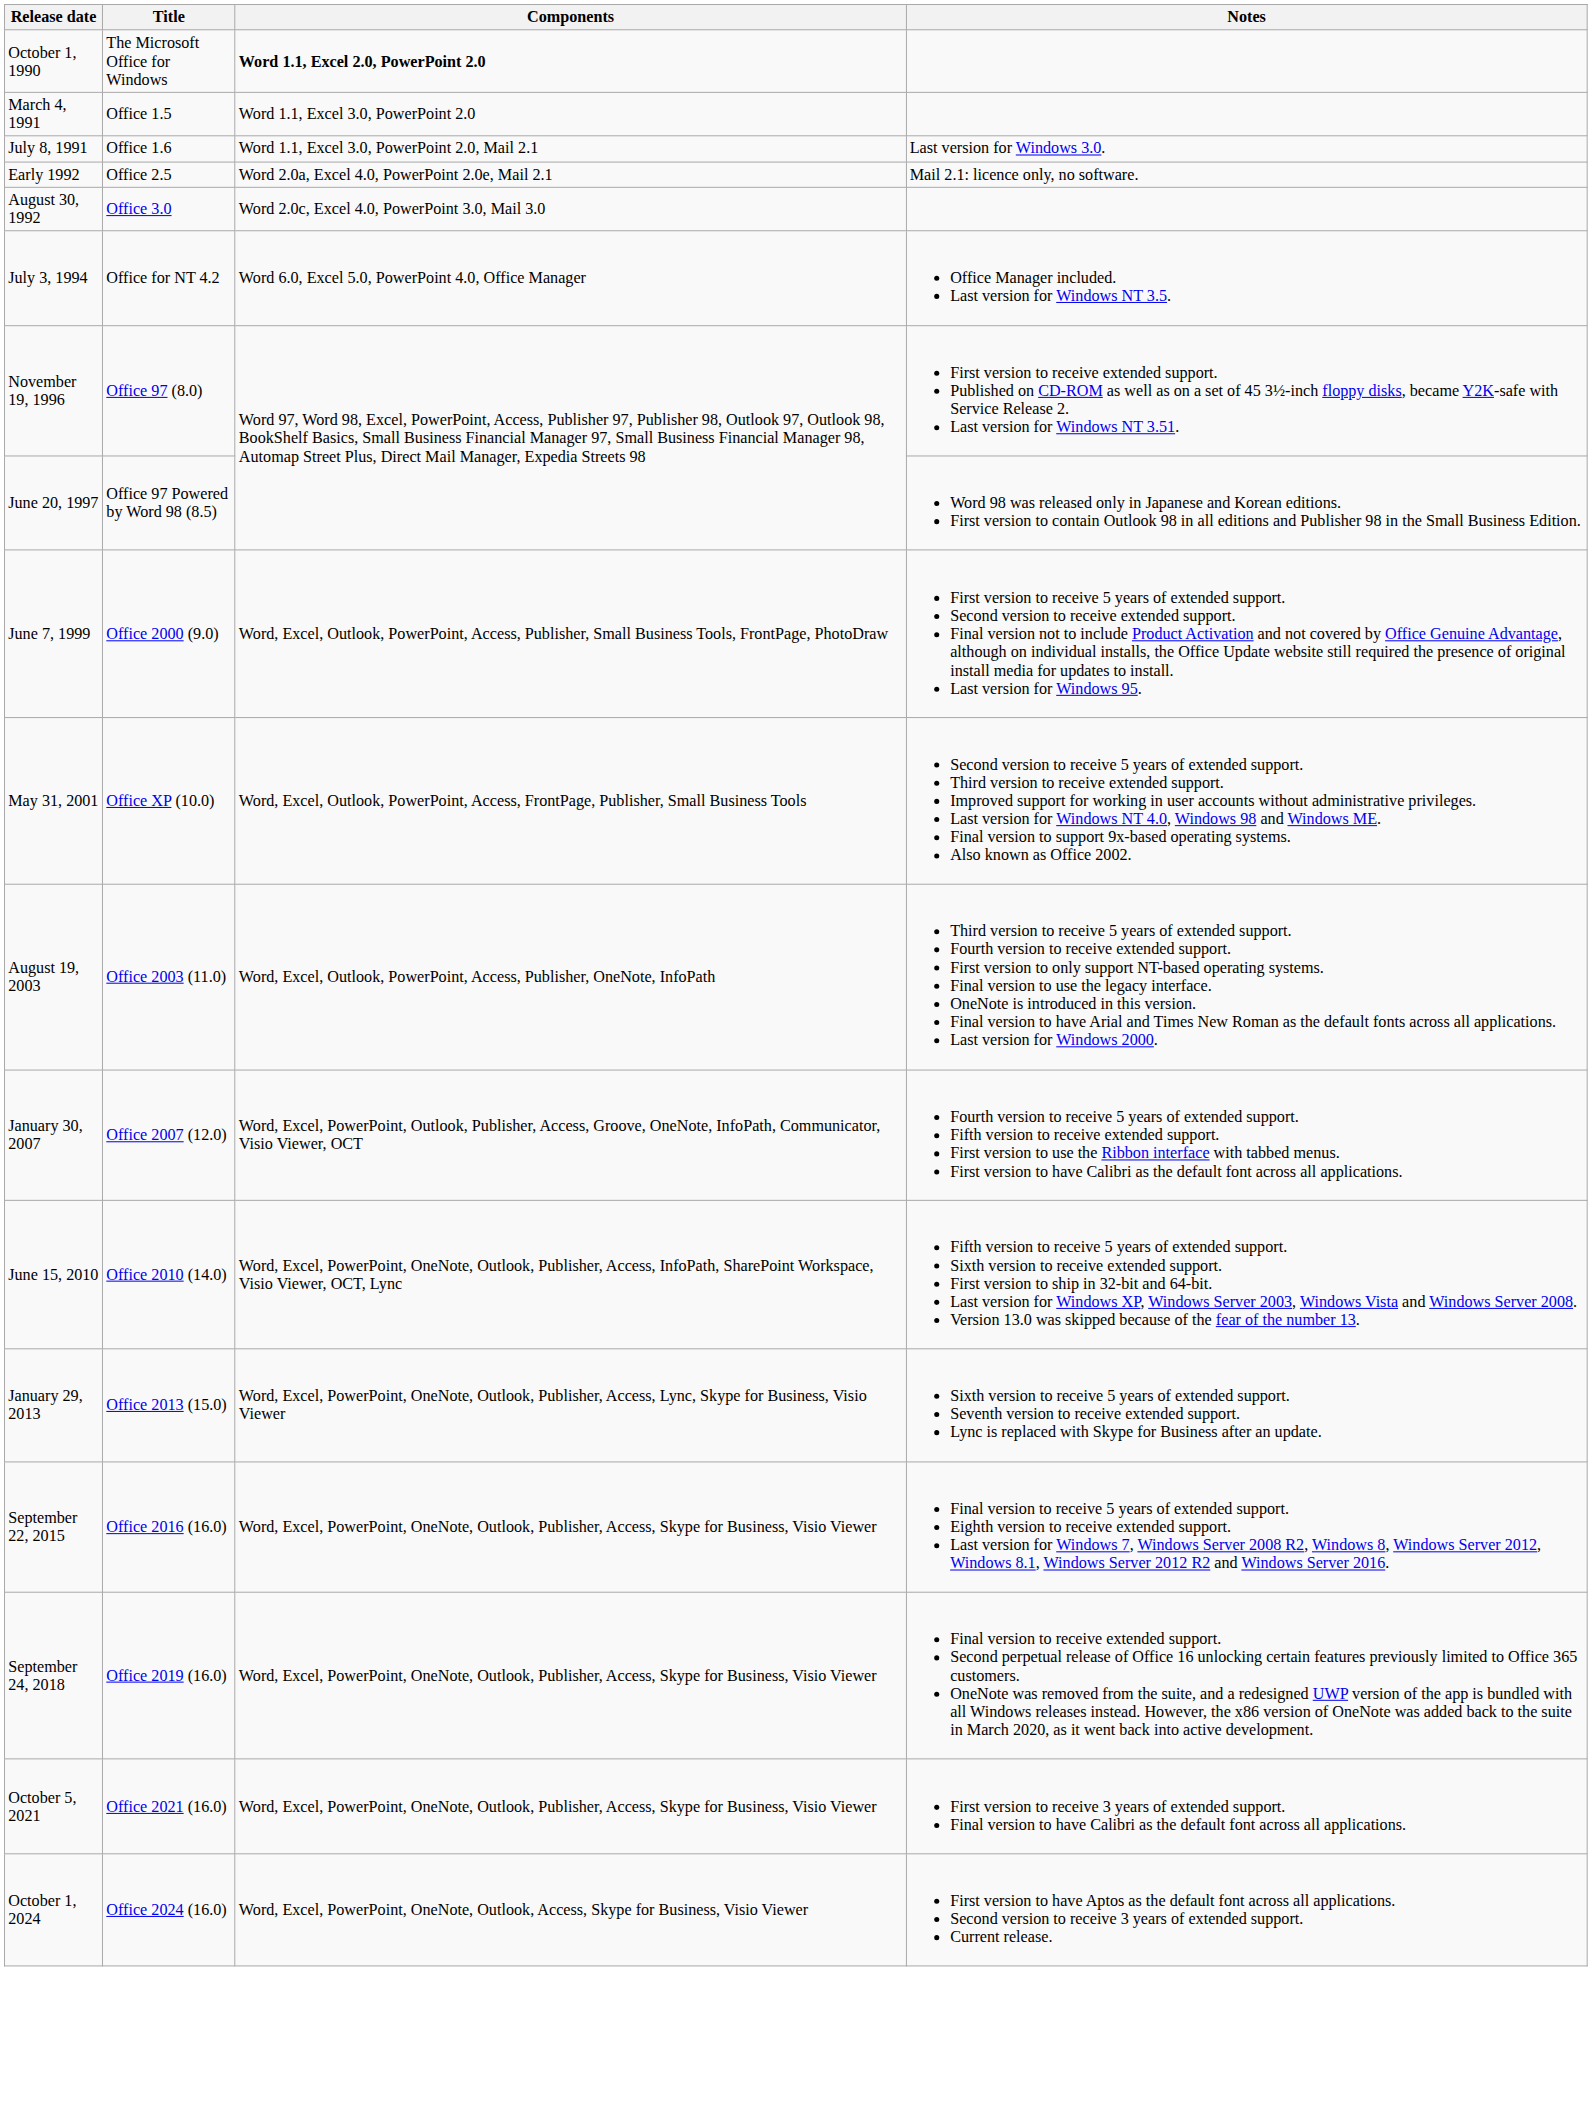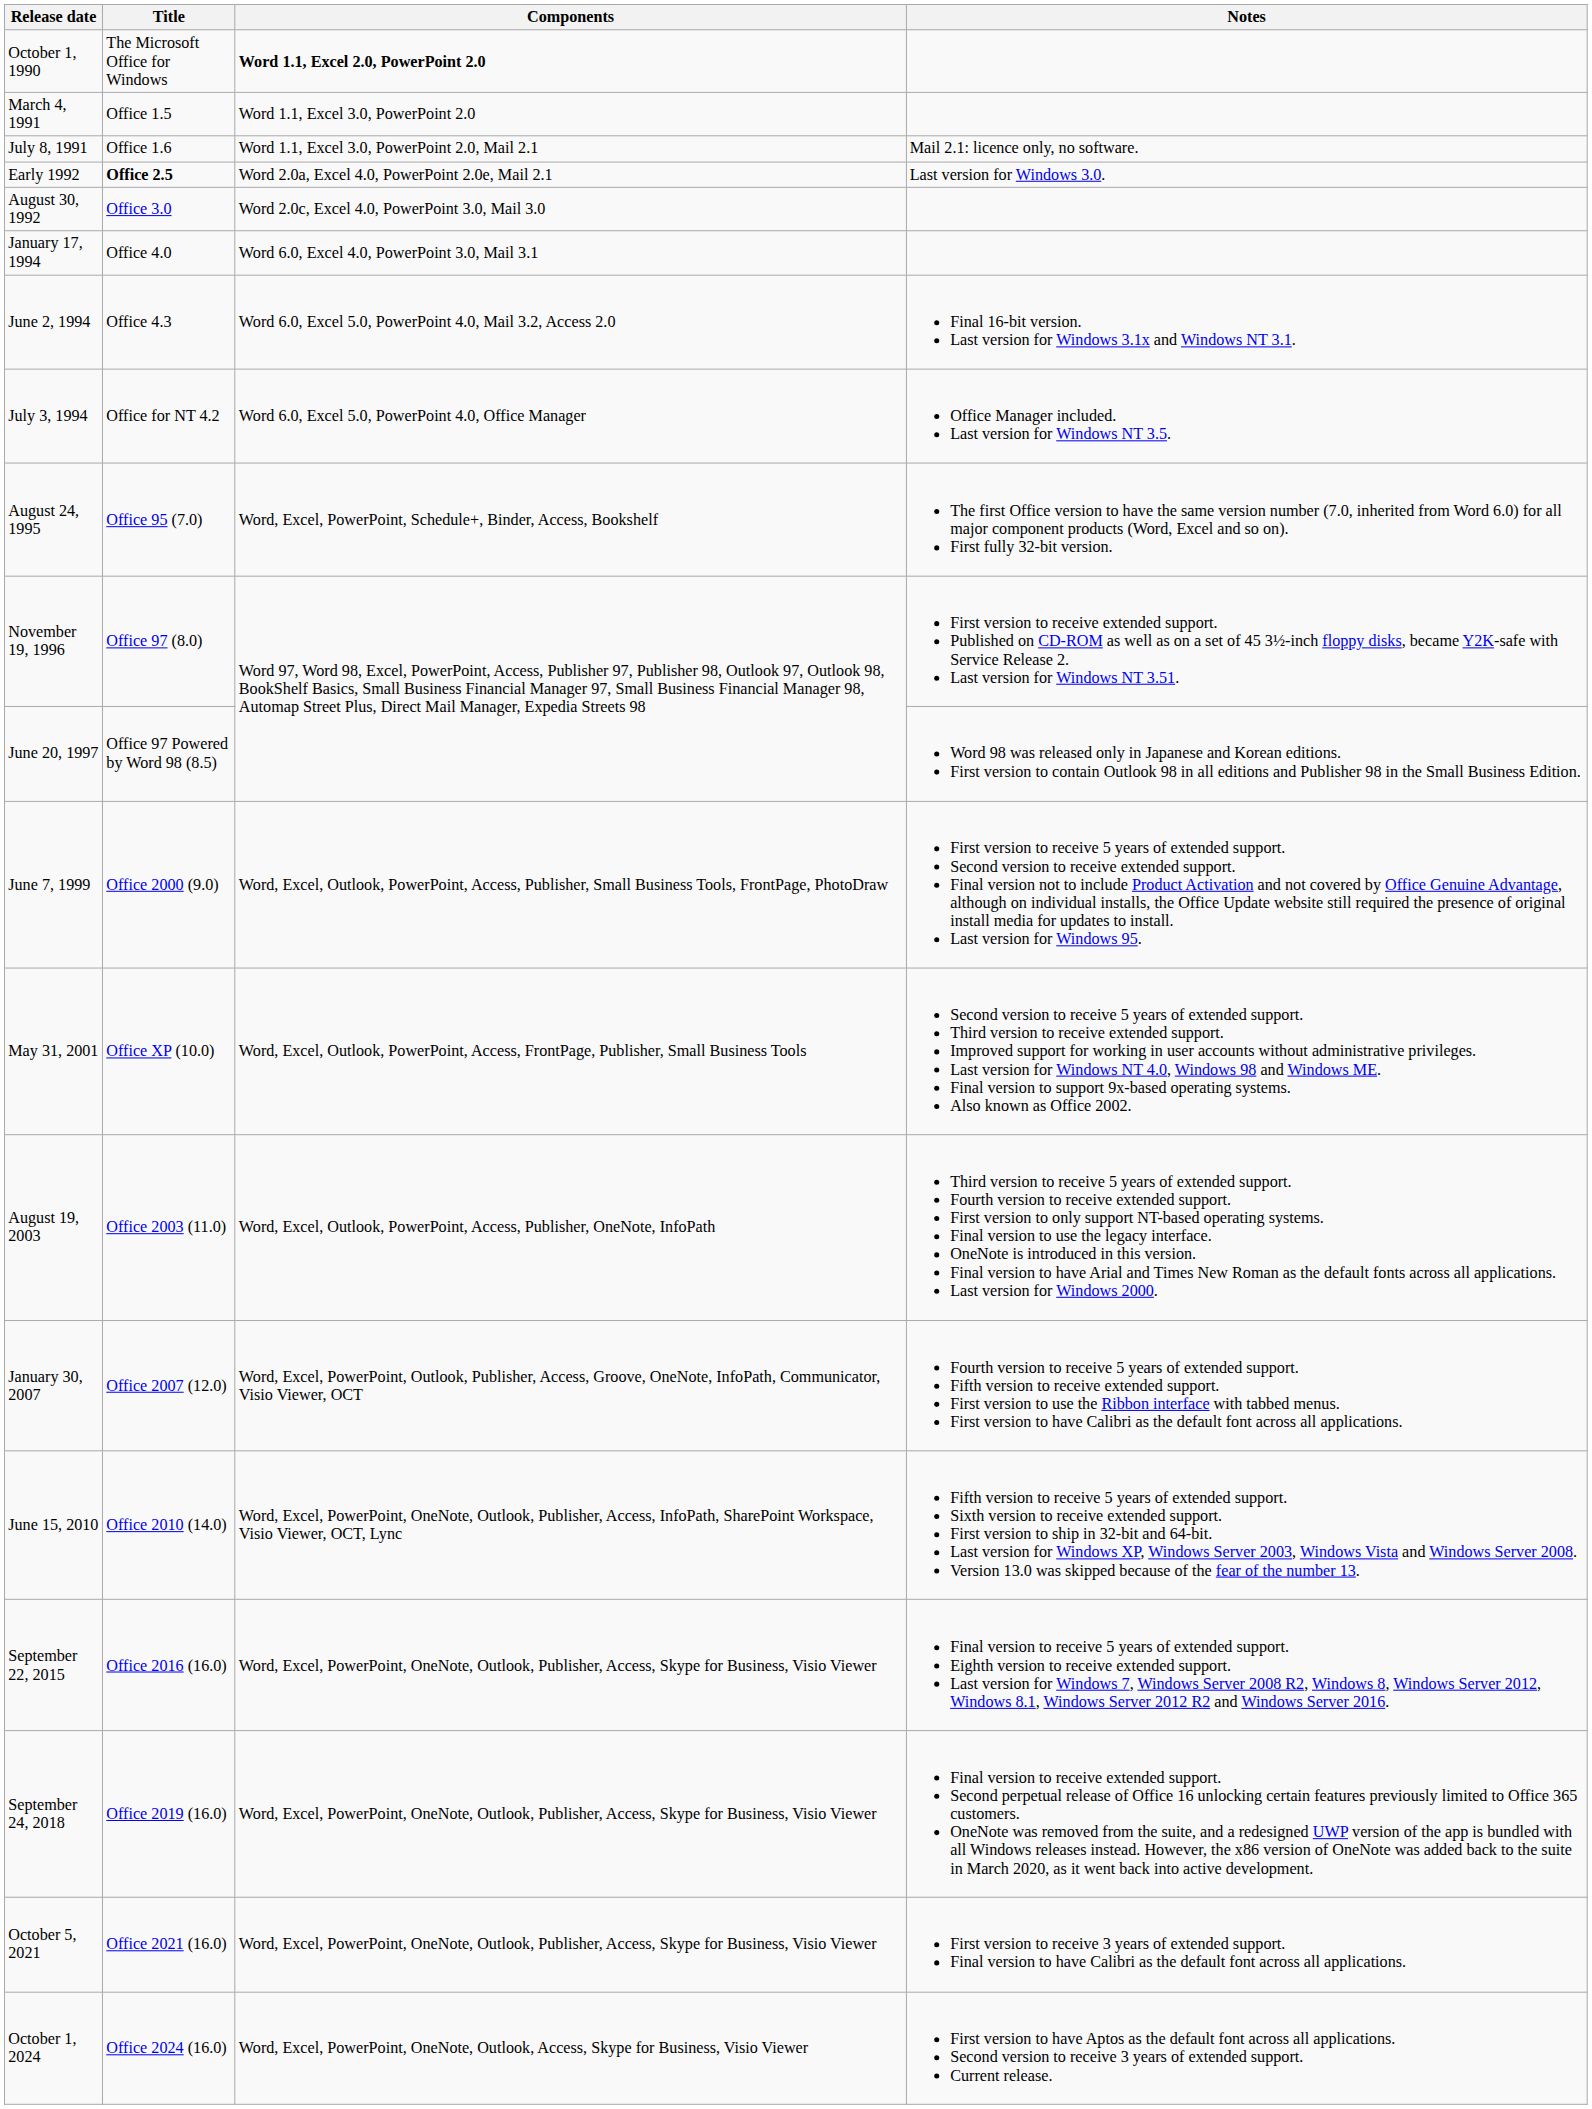July 8, 1991 | Notes: Last version for Windows 3.0. -> Mail 2.1: licence only, no software.
Early 1992 | Title: normal -> bold
Early 1992 | Notes: Mail 2.1: licence only, no software. -> Last version for Windows 3.0.
+ row: January 17, 1994 | Office 4.0 | Word 6.0, Excel 4.0, PowerPoint 3.0, Mail 3.1
+ row: June 2, 1994 | Office 4.3 | Word 6.0, Excel 5.0, PowerPoint 4.0, Mail 3.2, Access 2.0 | Final 16-bit version. Last version for Windows 3.1x and Windows NT 3.1.
+ row: August 24, 1995 | Office 95 (7.0) | Word, Excel, PowerPoint, Schedule+, Binder, Access, Bookshelf | The first Office version to have the same version number (7.0, inherited from Word 6.0) for all major component products (Word, Excel and so on). First fully 32-bit version.
- row: January 29, 2013 | Office 2013 (15.0) | Word, Excel, PowerPoint, OneNote, Outlook, Publisher, Access, Lync, Skype for Business, Visio Viewer | Sixth version to receive 5 years of extended support. Seventh version to receive extended support. Lync is replaced with Skype for Business after an update.
